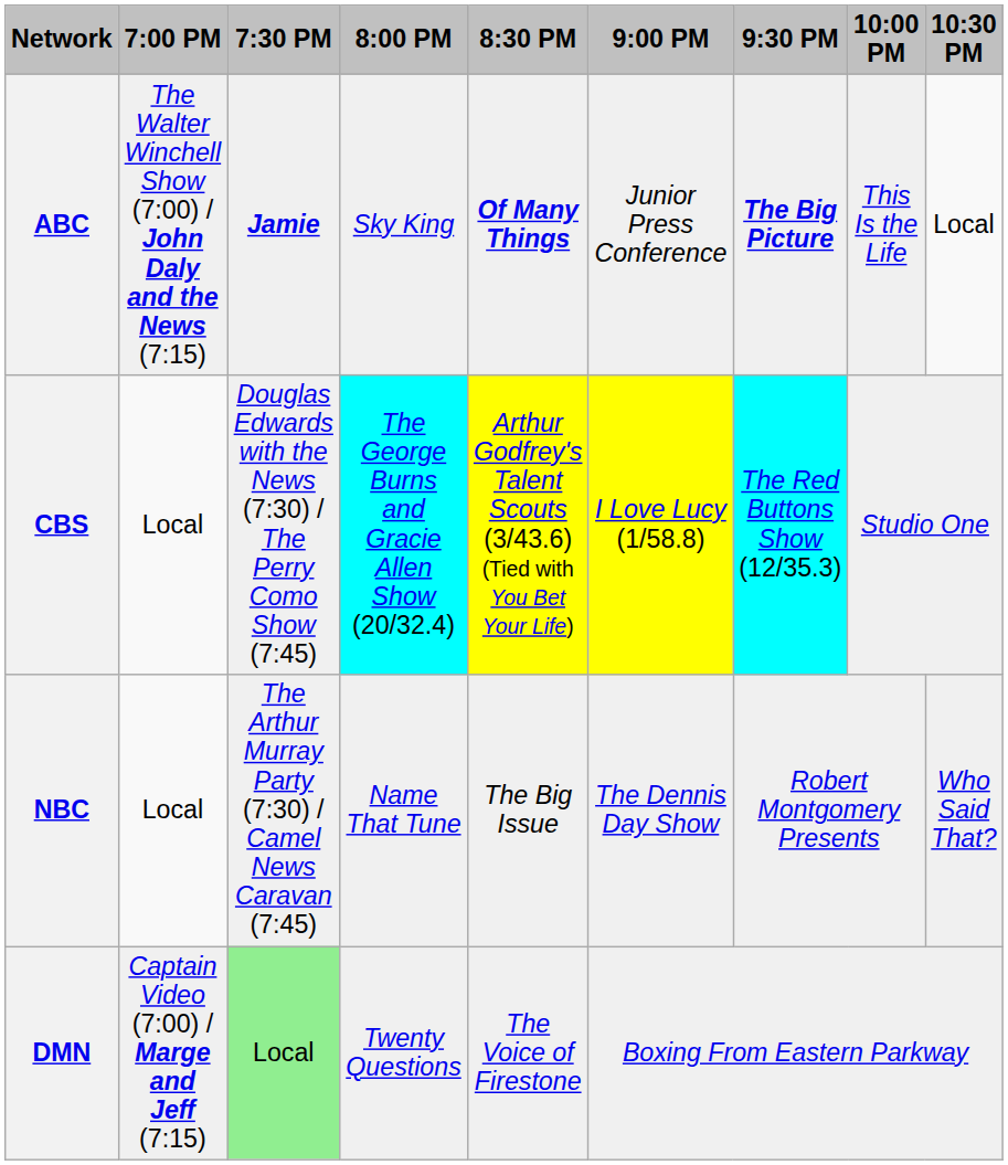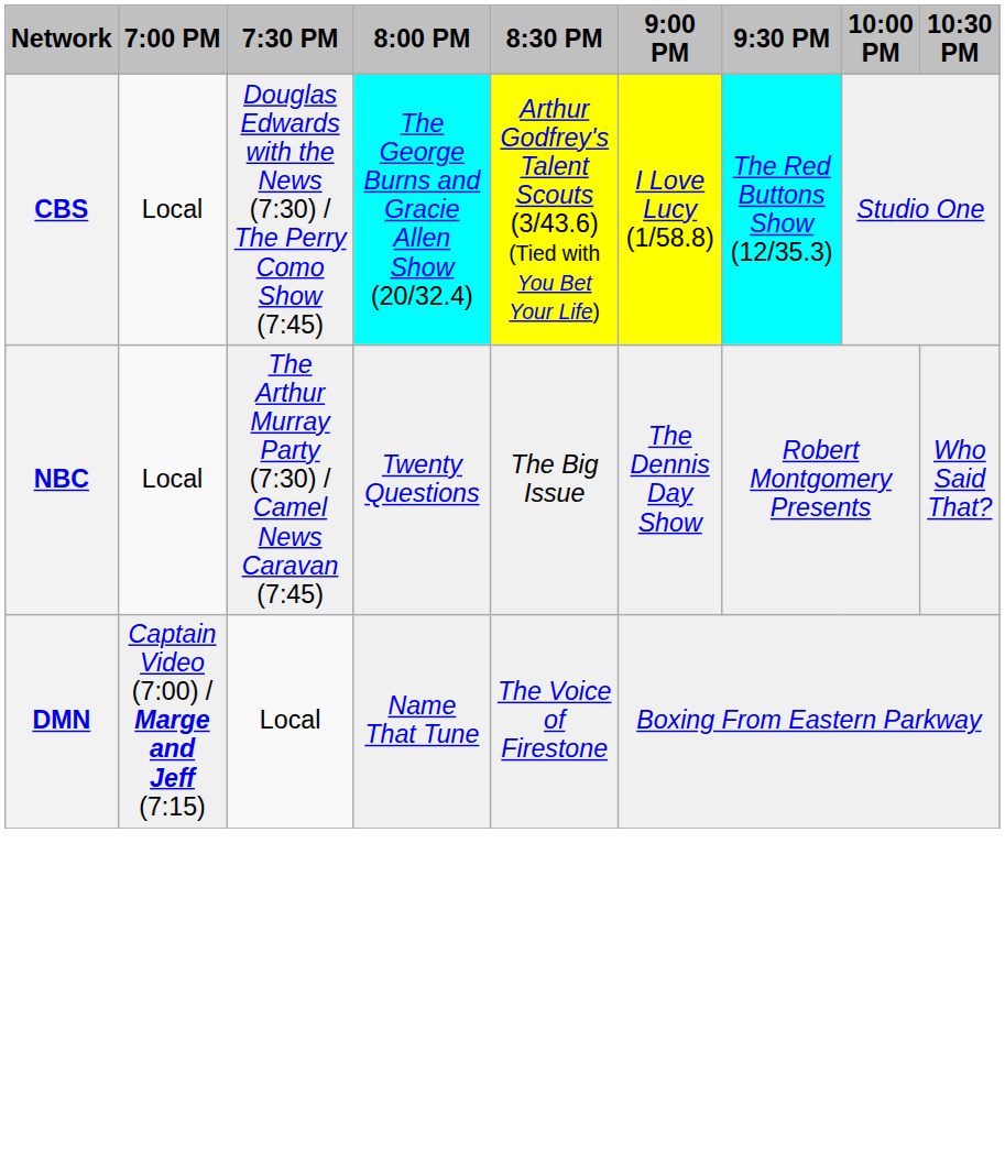- row: ABC | The Walter Winchell Show (7:00) / John Daly and the News (7:15) | Jamie | Sky King | Of Many Things | Junior Press Conference | The Big Picture | This Is the Life | Local
NBC | 8:00 PM: Name That Tune -> Twenty Questions
DMN | 7:30 PM: lightgreen background -> no background
DMN | 8:00 PM: Twenty Questions -> Name That Tune
